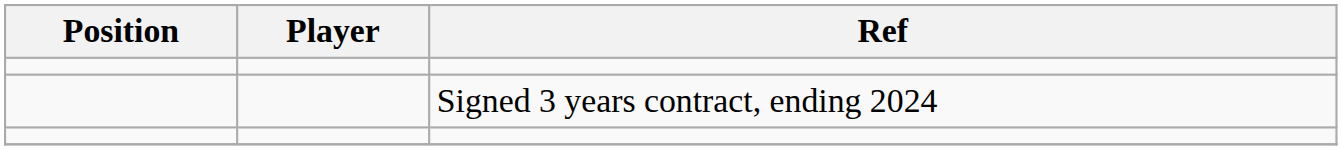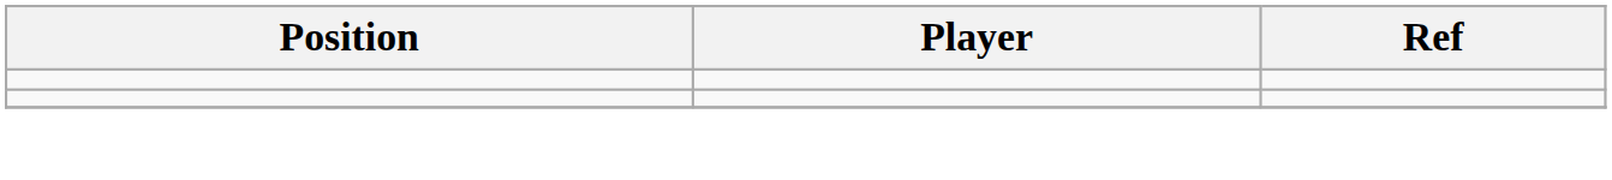- row: Signed 3 years contract, ending 2024
